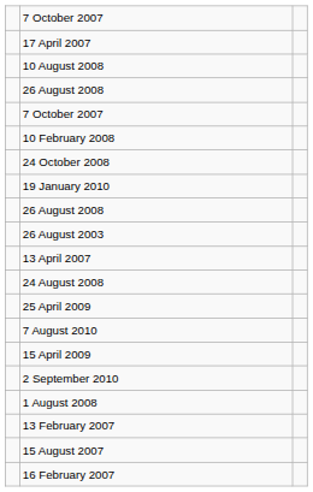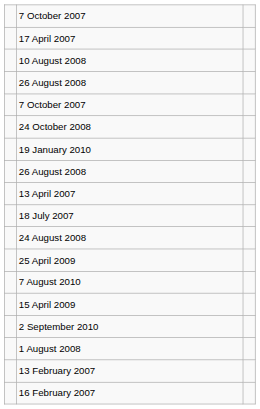- row: 10 February 2008
- row: 26 August 2003
+ row: 18 July 2007
- row: 15 August 2007
